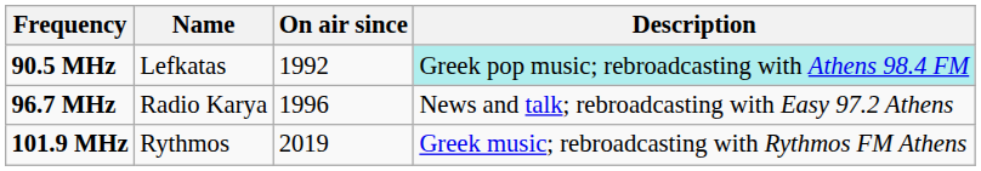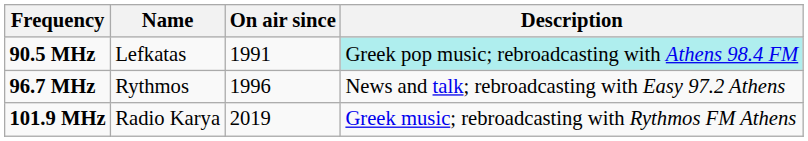90.5 MHz | On air since: 1992 -> 1991
96.7 MHz | Name: Radio Karya -> Rythmos
101.9 MHz | Name: Rythmos -> Radio Karya
